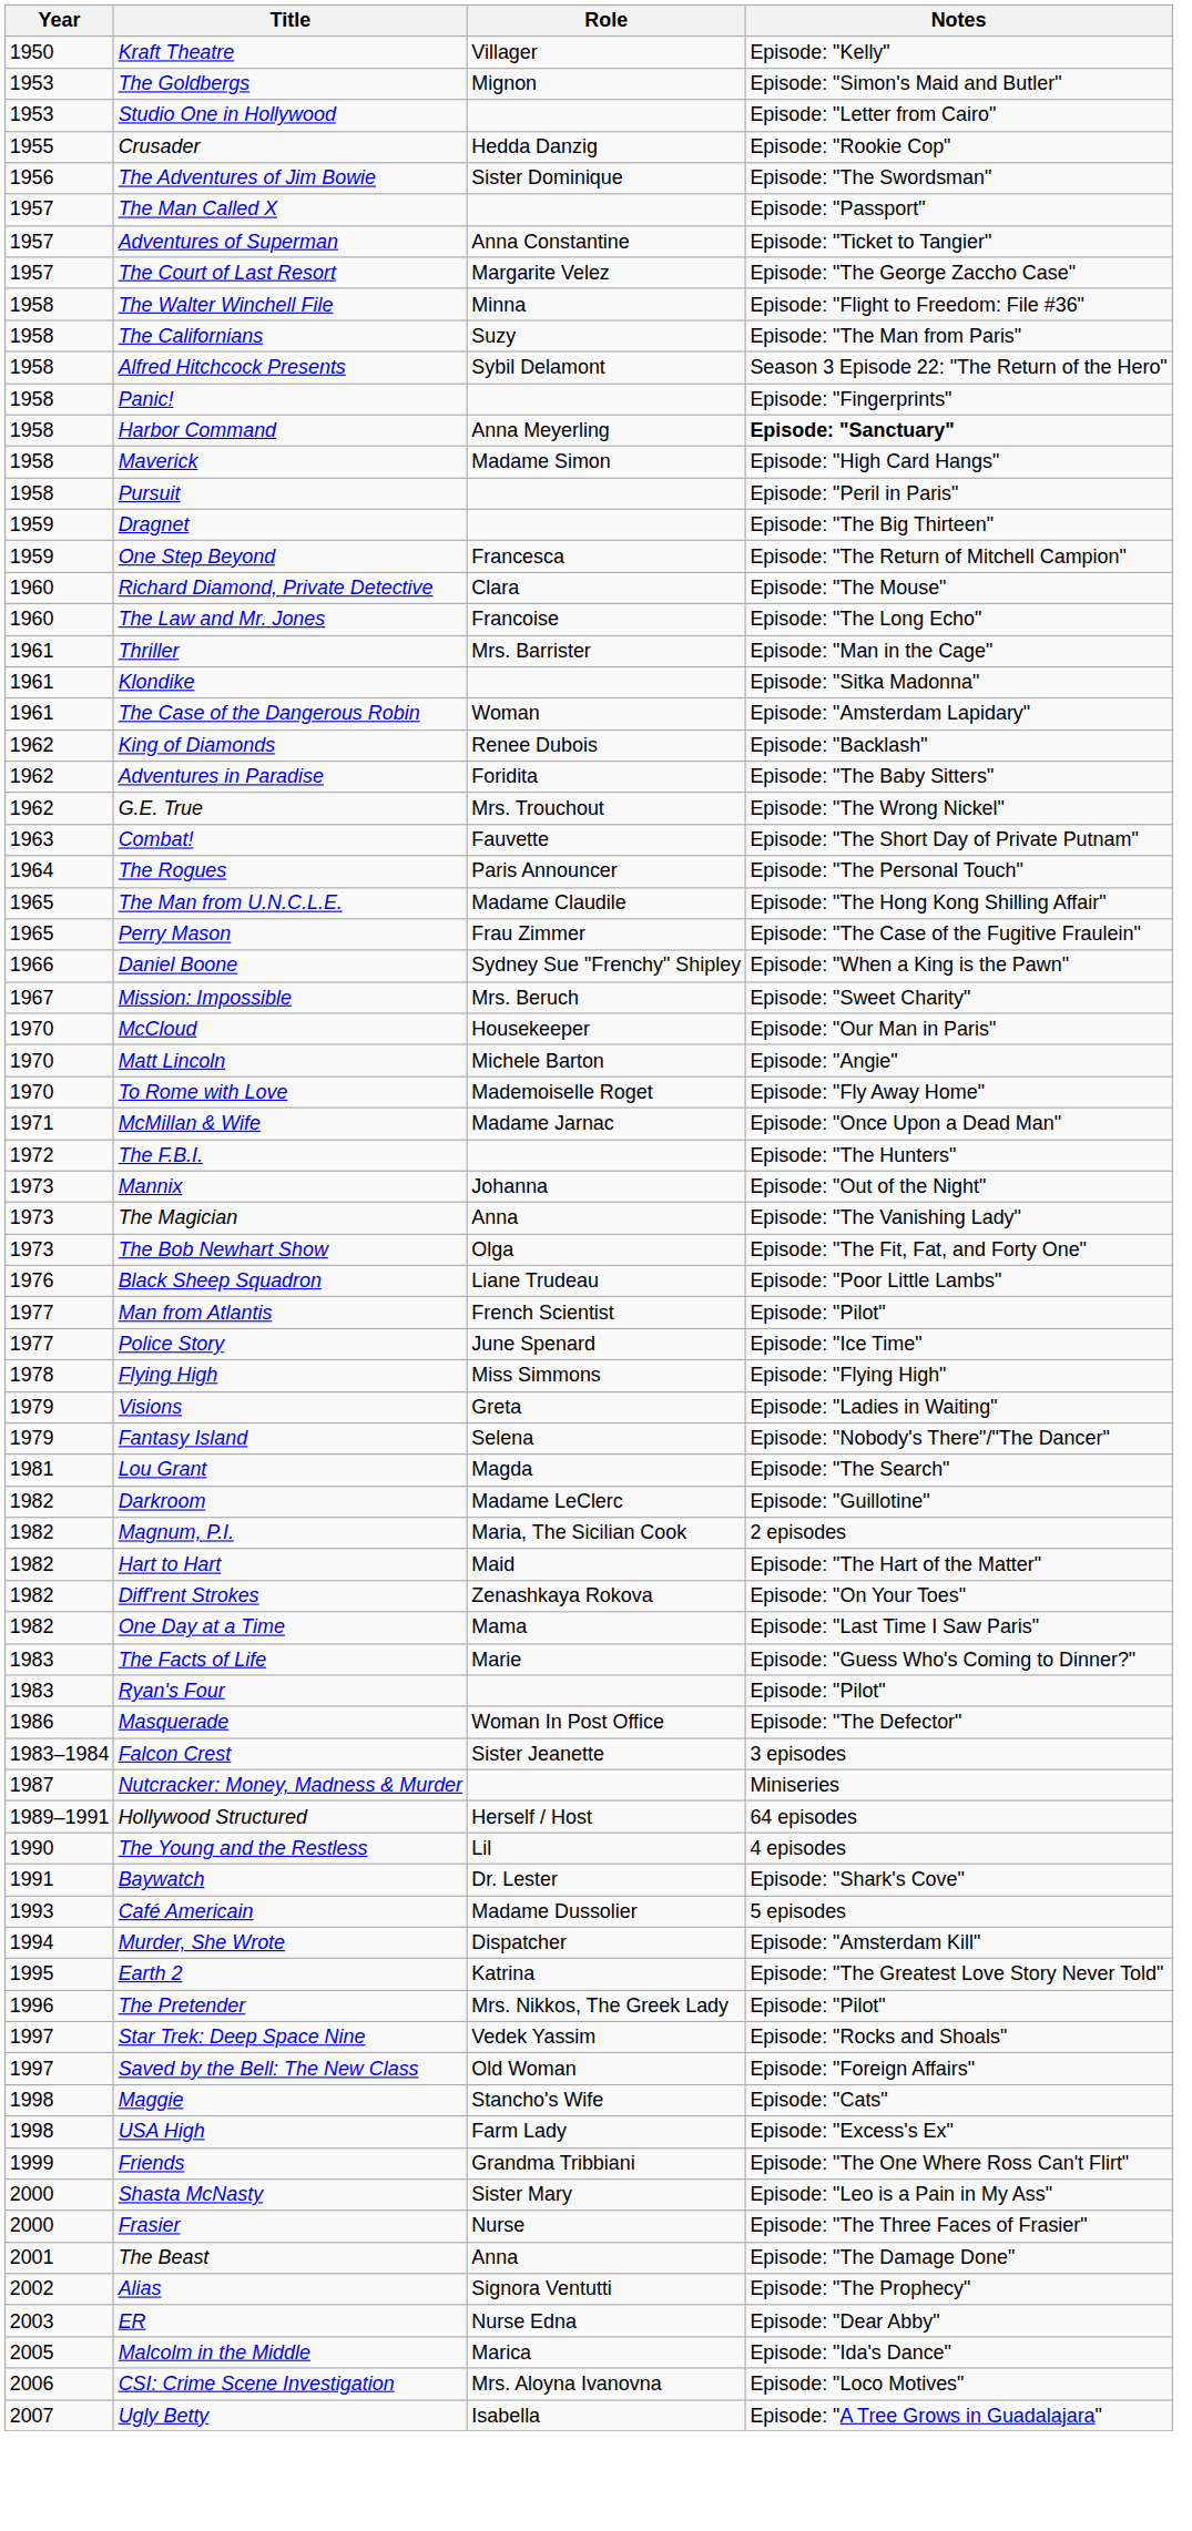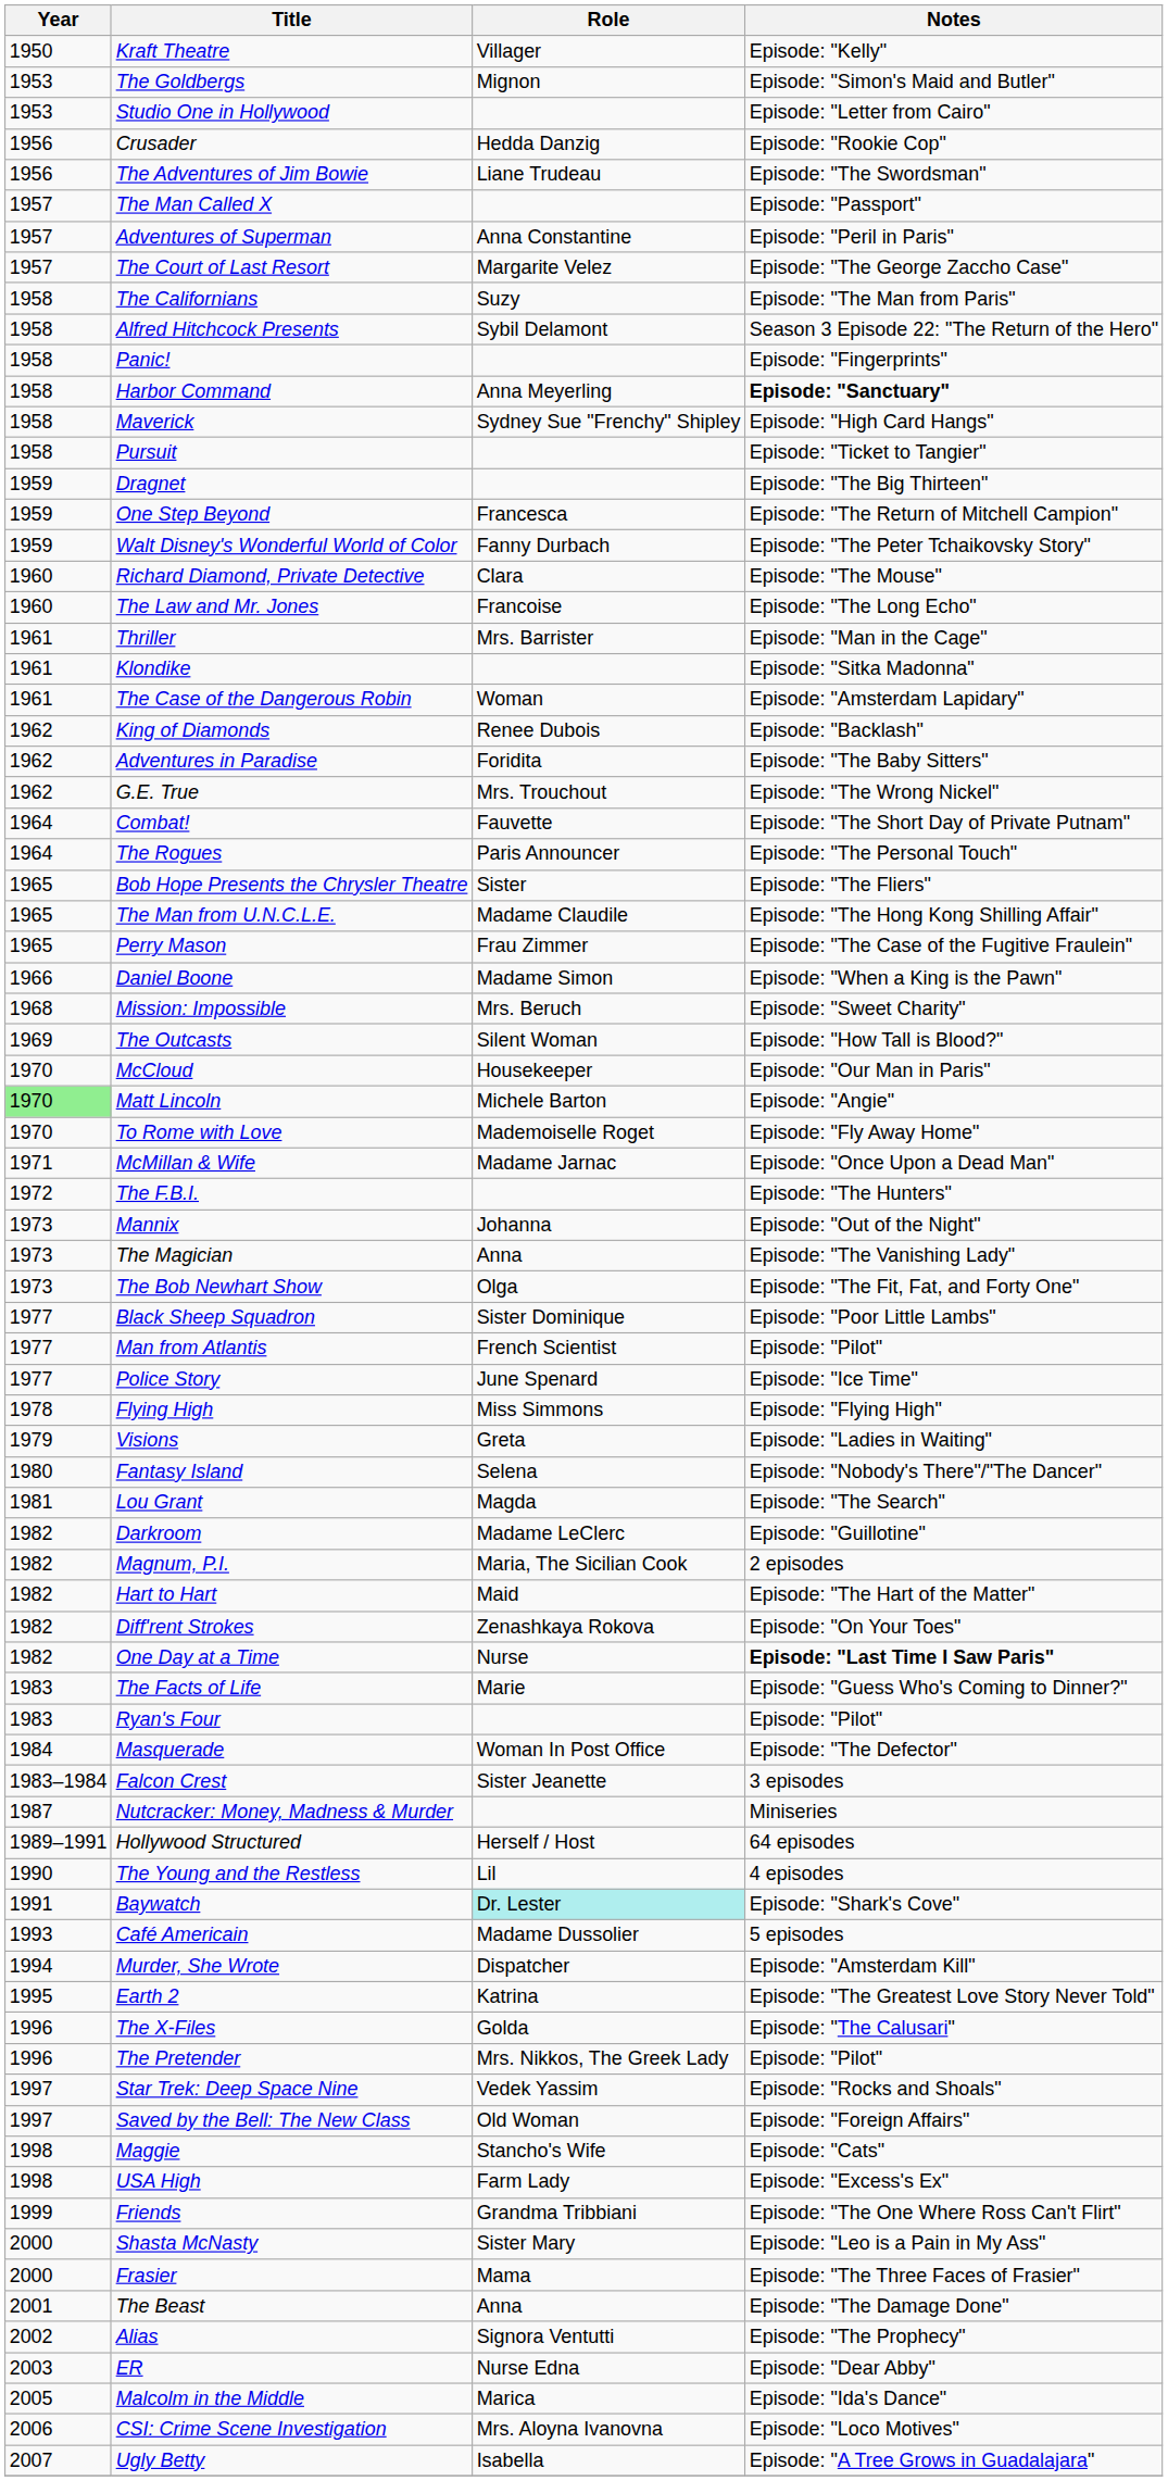Crusader | Year: 1955 -> 1956
The Adventures of Jim Bowie | Role: Sister Dominique -> Liane Trudeau
Adventures of Superman | Notes: Episode: "Ticket to Tangier" -> Episode: "Peril in Paris"
- row: 1958 | The Walter Winchell File | Minna | Episode: "Flight to Freedom: File #36"
Maverick | Role: Madame Simon -> Sydney Sue "Frenchy" Shipley
Pursuit | Notes: Episode: "Peril in Paris" -> Episode: "Ticket to Tangier"
+ row: 1959 | Walt Disney's Wonderful World of Color | Fanny Durbach | Episode: "The Peter Tchaikovsky Story"
Combat! | Year: 1963 -> 1964
+ row: 1965 | Bob Hope Presents the Chrysler Theatre | Sister | Episode: "The Fliers"
Daniel Boone | Role: Sydney Sue "Frenchy" Shipley -> Madame Simon
Mission: Impossible | Year: 1967 -> 1968
+ row: 1969 | The Outcasts | Silent Woman | Episode: "How Tall is Blood?"
Matt Lincoln | Year: no background -> lightgreen background
Black Sheep Squadron | Year: 1976 -> 1977
Black Sheep Squadron | Role: Liane Trudeau -> Sister Dominique
Fantasy Island | Year: 1979 -> 1980
One Day at a Time | Role: Mama -> Nurse
One Day at a Time | Notes: normal -> bold
Masquerade | Year: 1986 -> 1984
Baywatch | Role: no background -> paleturquoise background
+ row: 1996 | The X-Files | Golda | Episode: "The Calusari"
Frasier | Role: Nurse -> Mama
